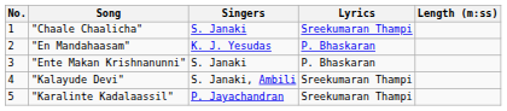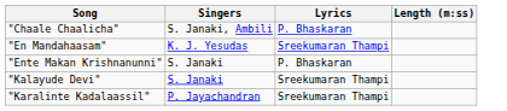- column: No. | 1 | 2 | 3 | 4 | 5
"Chaale Chaalicha" | Singers: S. Janaki -> S. Janaki, Ambili
"Chaale Chaalicha" | Lyrics: Sreekumaran Thampi -> P. Bhaskaran
"En Mandahaasam" | Lyrics: P. Bhaskaran -> Sreekumaran Thampi
"Kalayude Devi" | Singers: S. Janaki, Ambili -> S. Janaki
